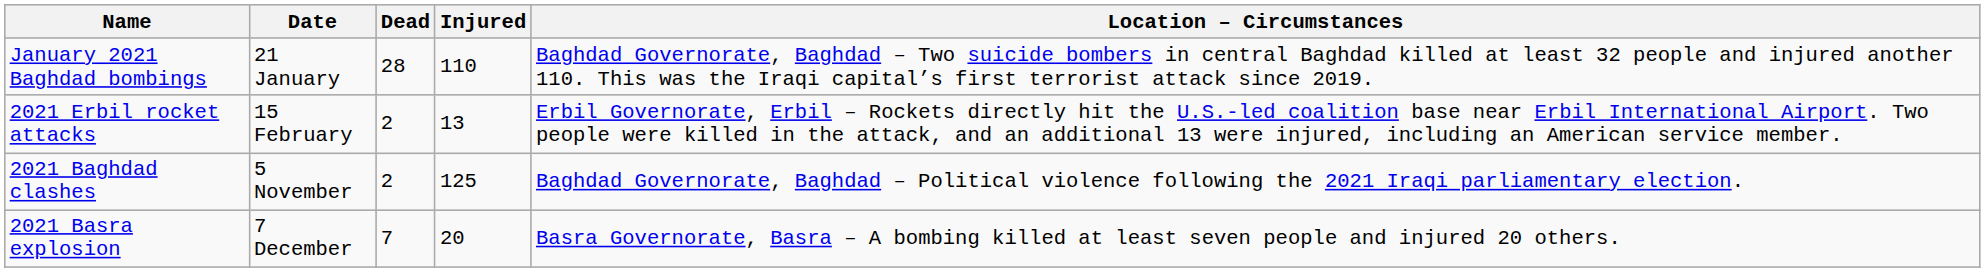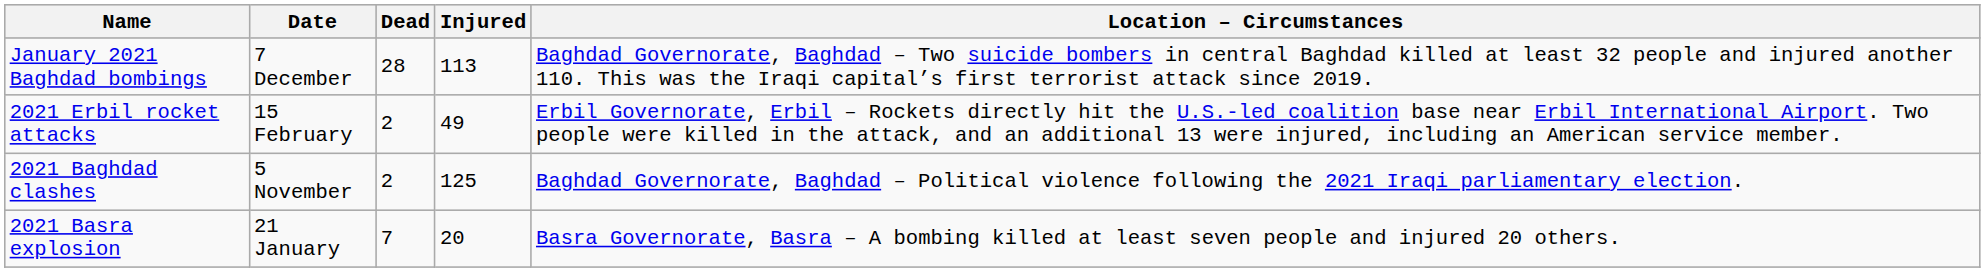January 2021 Baghdad bombings | Date: 21 January -> 7 December
January 2021 Baghdad bombings | Injured: 110 -> 113
2021 Erbil rocket attacks | Injured: 13 -> 49
2021 Basra explosion | Date: 7 December -> 21 January
